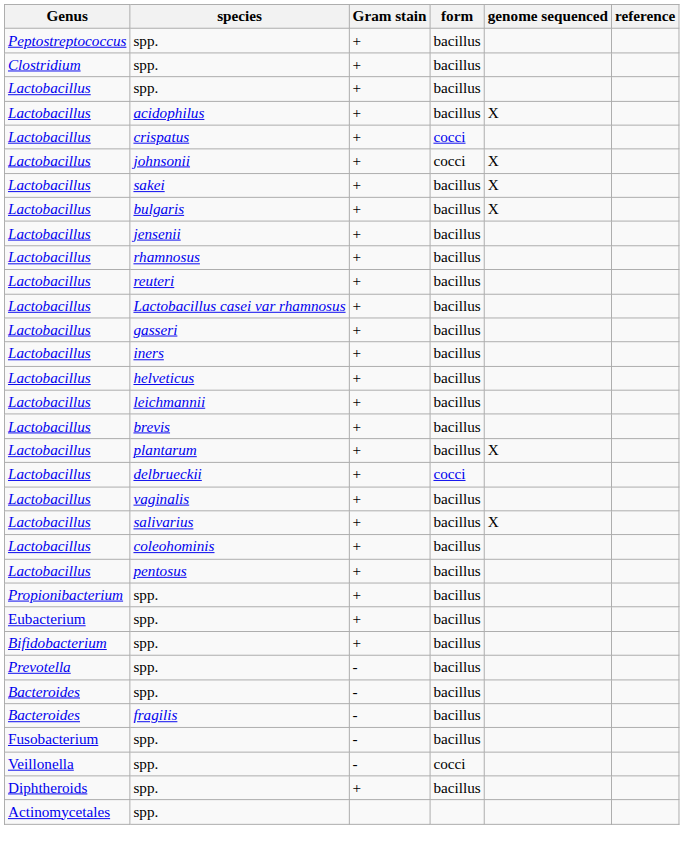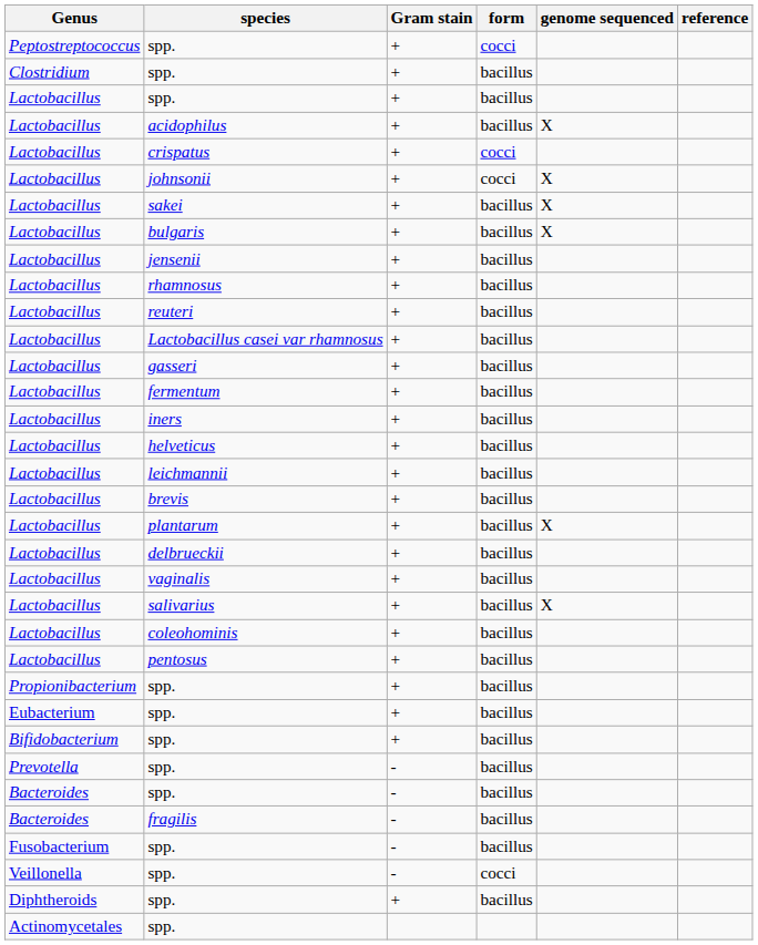Peptostreptococcus / spp. | form: bacillus -> cocci
+ row: Lactobacillus | fermentum | + | bacillus
delbrueckii | form: cocci -> bacillus
